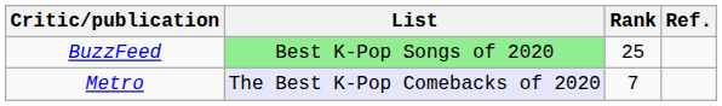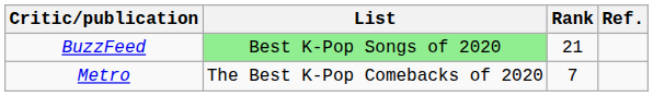BuzzFeed | Rank: 25 -> 21
Metro | List: lavender background -> no background
